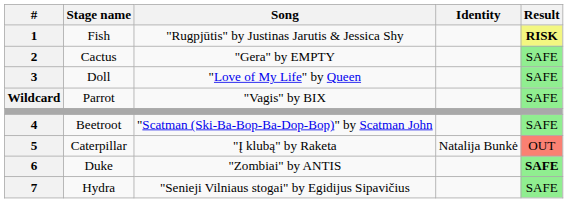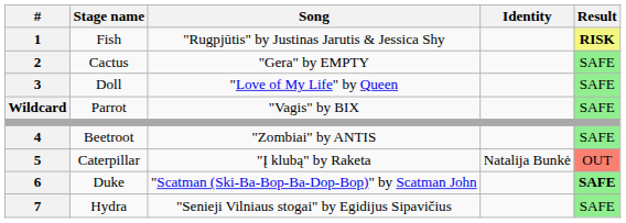Beetroot | Song: "Scatman (Ski-Ba-Bop-Ba-Dop-Bop)" by Scatman John -> "Zombiai" by ANTIS
Duke | Song: "Zombiai" by ANTIS -> "Scatman (Ski-Ba-Bop-Ba-Dop-Bop)" by Scatman John
